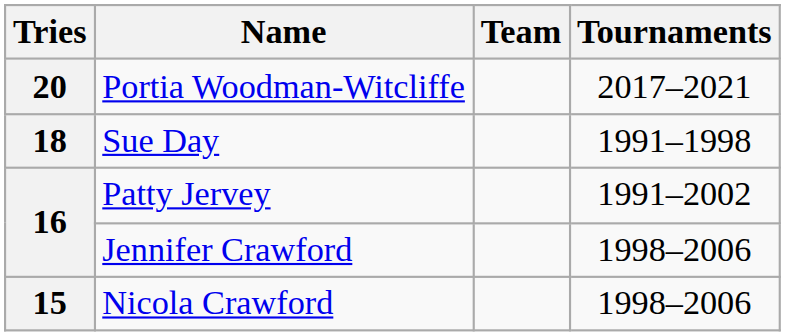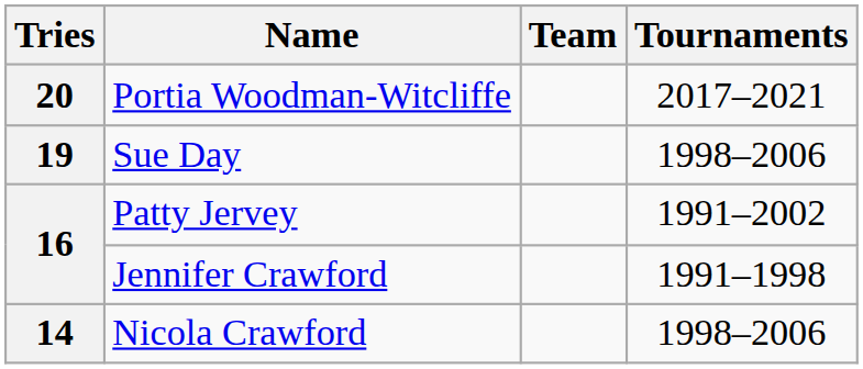Sue Day | Tries: 18 -> 19
Sue Day | Tournaments: 1991–1998 -> 1998–2006
Jennifer Crawford | Tournaments: 1998–2006 -> 1991–1998
Nicola Crawford | Tries: 15 -> 14
